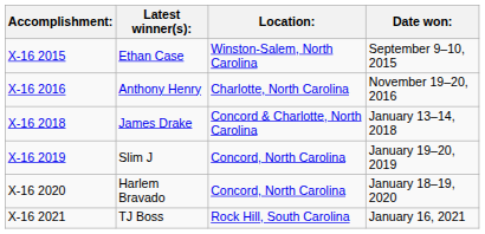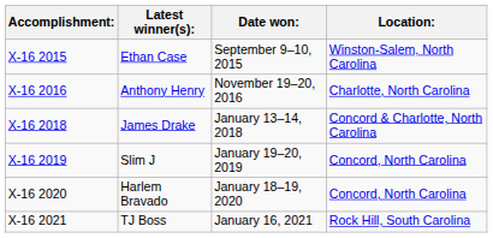columns swapped: Date won: <-> Location:
